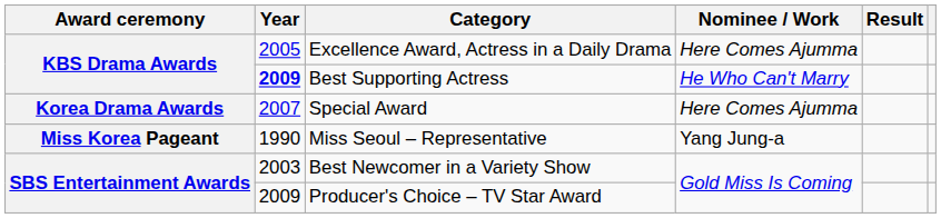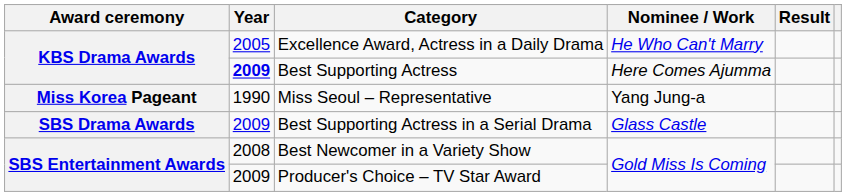Excellence Award, Actress in a Daily Drama | Nominee / Work: Here Comes Ajumma -> He Who Can't Marry
Best Supporting Actress | Nominee / Work: He Who Can't Marry -> Here Comes Ajumma
- row: Korea Drama Awards | 2007 | Special Award | Here Comes Ajumma
+ row: SBS Drama Awards | 2009 | Best Supporting Actress in a Serial Drama | Glass Castle
Best Newcomer in a Variety Show | Year: 2003 -> 2008
